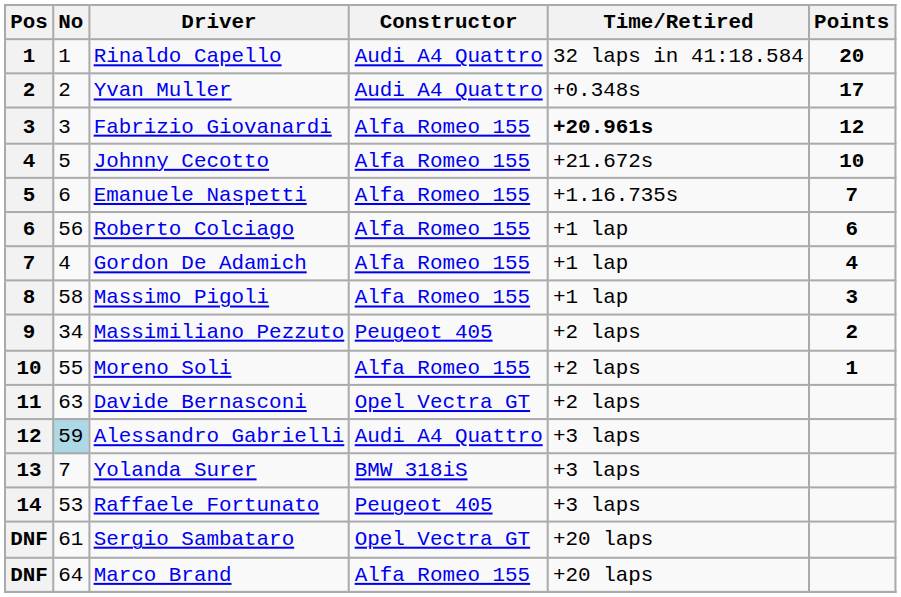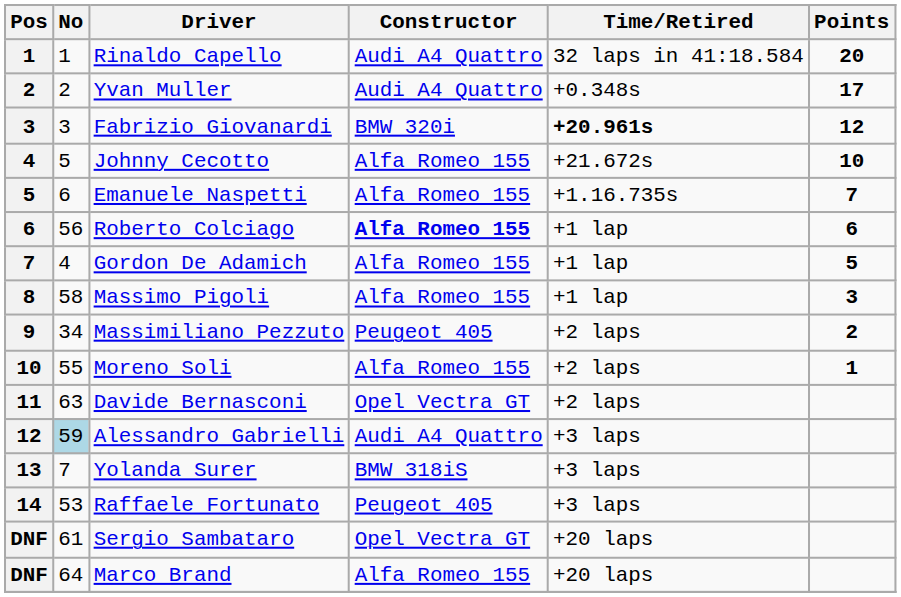Fabrizio Giovanardi | Constructor: Alfa Romeo 155 -> BMW 320i
Roberto Colciago | Constructor: normal -> bold
Gordon De Adamich | Points: 4 -> 5
